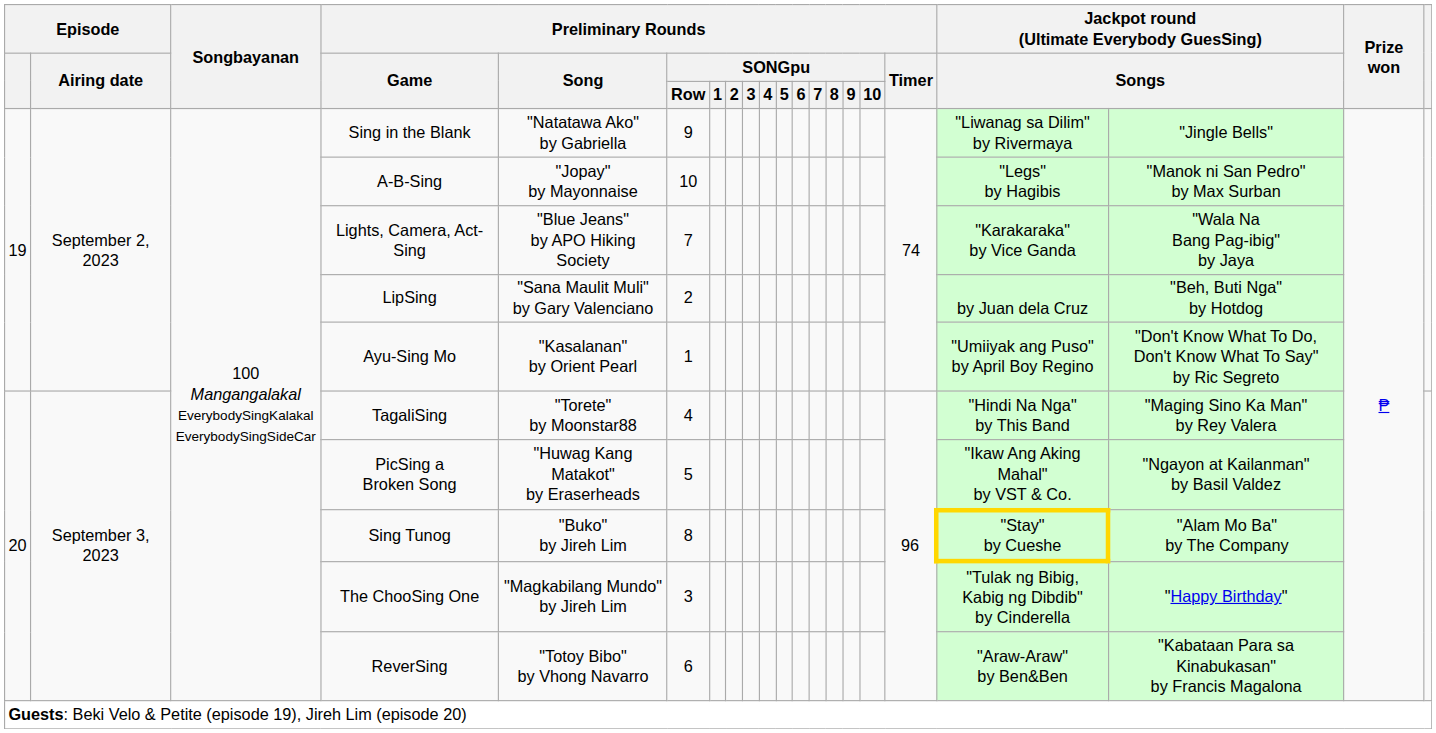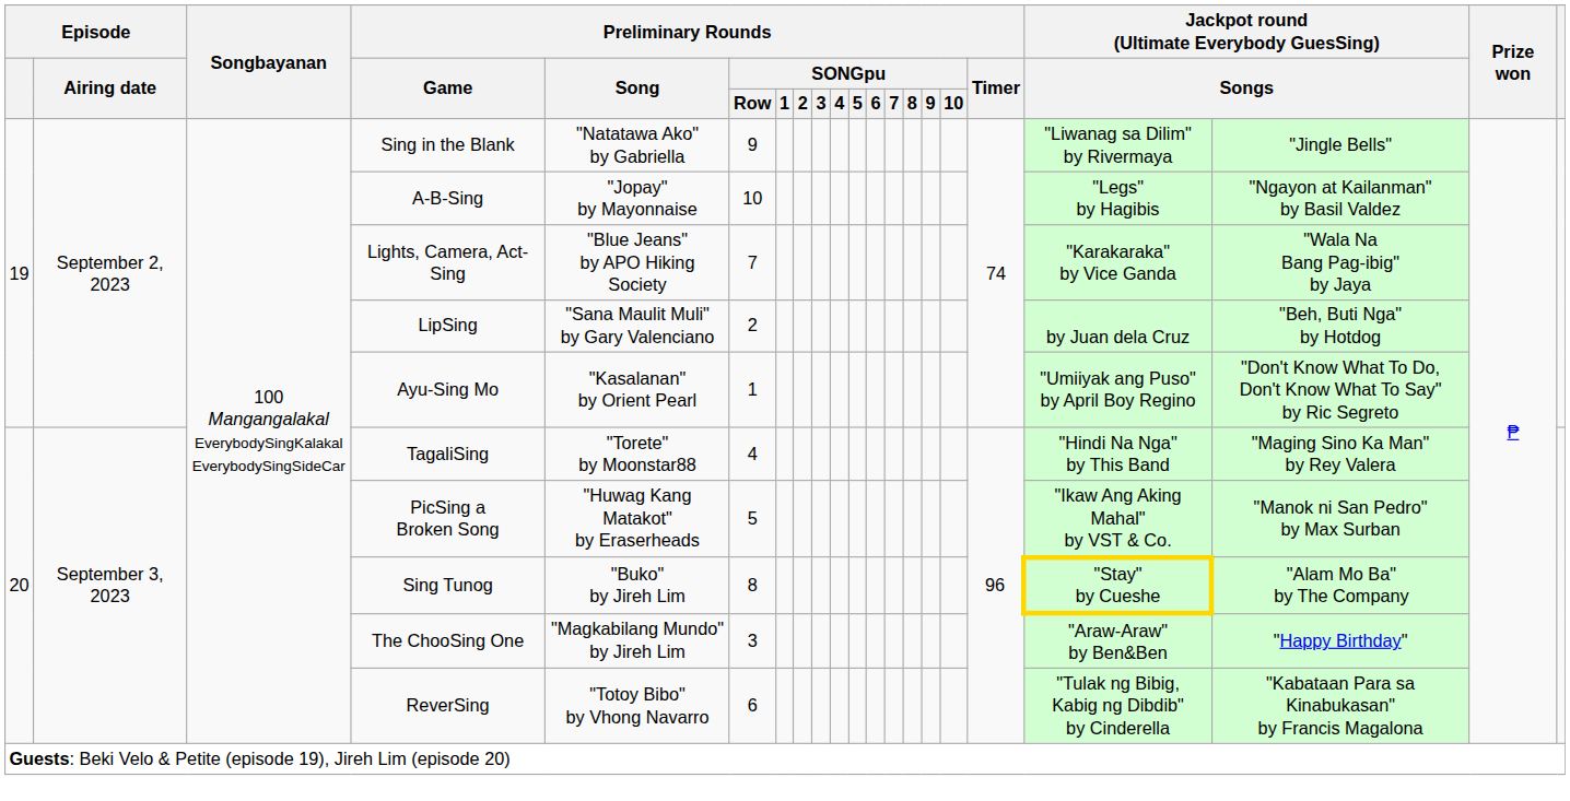A-B-Sing | column 19: "Manok ni San Pedro" by Max Surban -> "Ngayon at Kailanman" by Basil Valdez
PicSing a Broken Song | column 19: "Ngayon at Kailanman" by Basil Valdez -> "Manok ni San Pedro" by Max Surban
The ChooSing One | column 18: "Tulak ng Bibig, Kabig ng Dibdib" by Cinderella -> "Araw-Araw" by Ben&Ben
ReverSing | column 18: "Araw-Araw" by Ben&Ben -> "Tulak ng Bibig, Kabig ng Dibdib" by Cinderella
